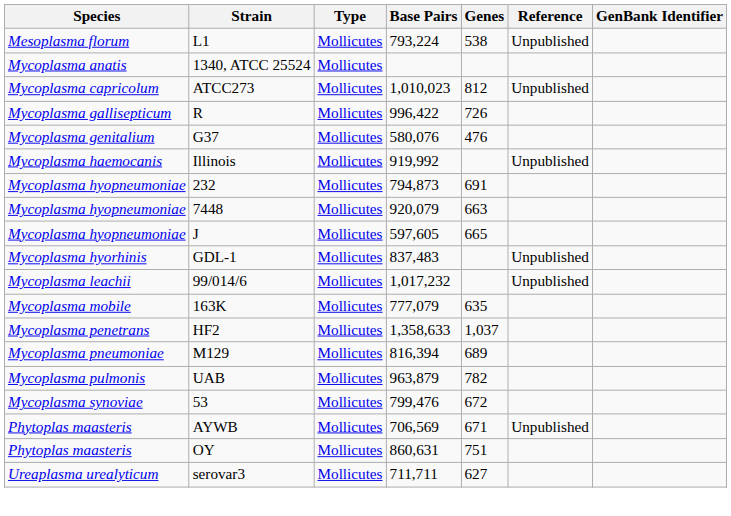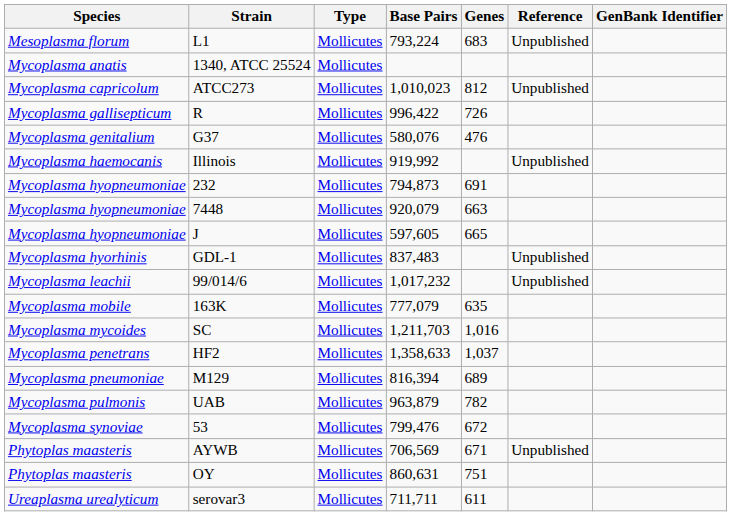L1 | Genes: 538 -> 683
+ row: Mycoplasma mycoides | SC | Mollicutes | 1,211,703 | 1,016
serovar3 | Genes: 627 -> 611
